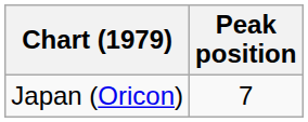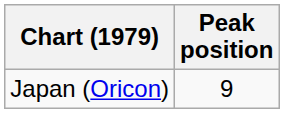Japan (Oricon) | Peak position: 7 -> 9
